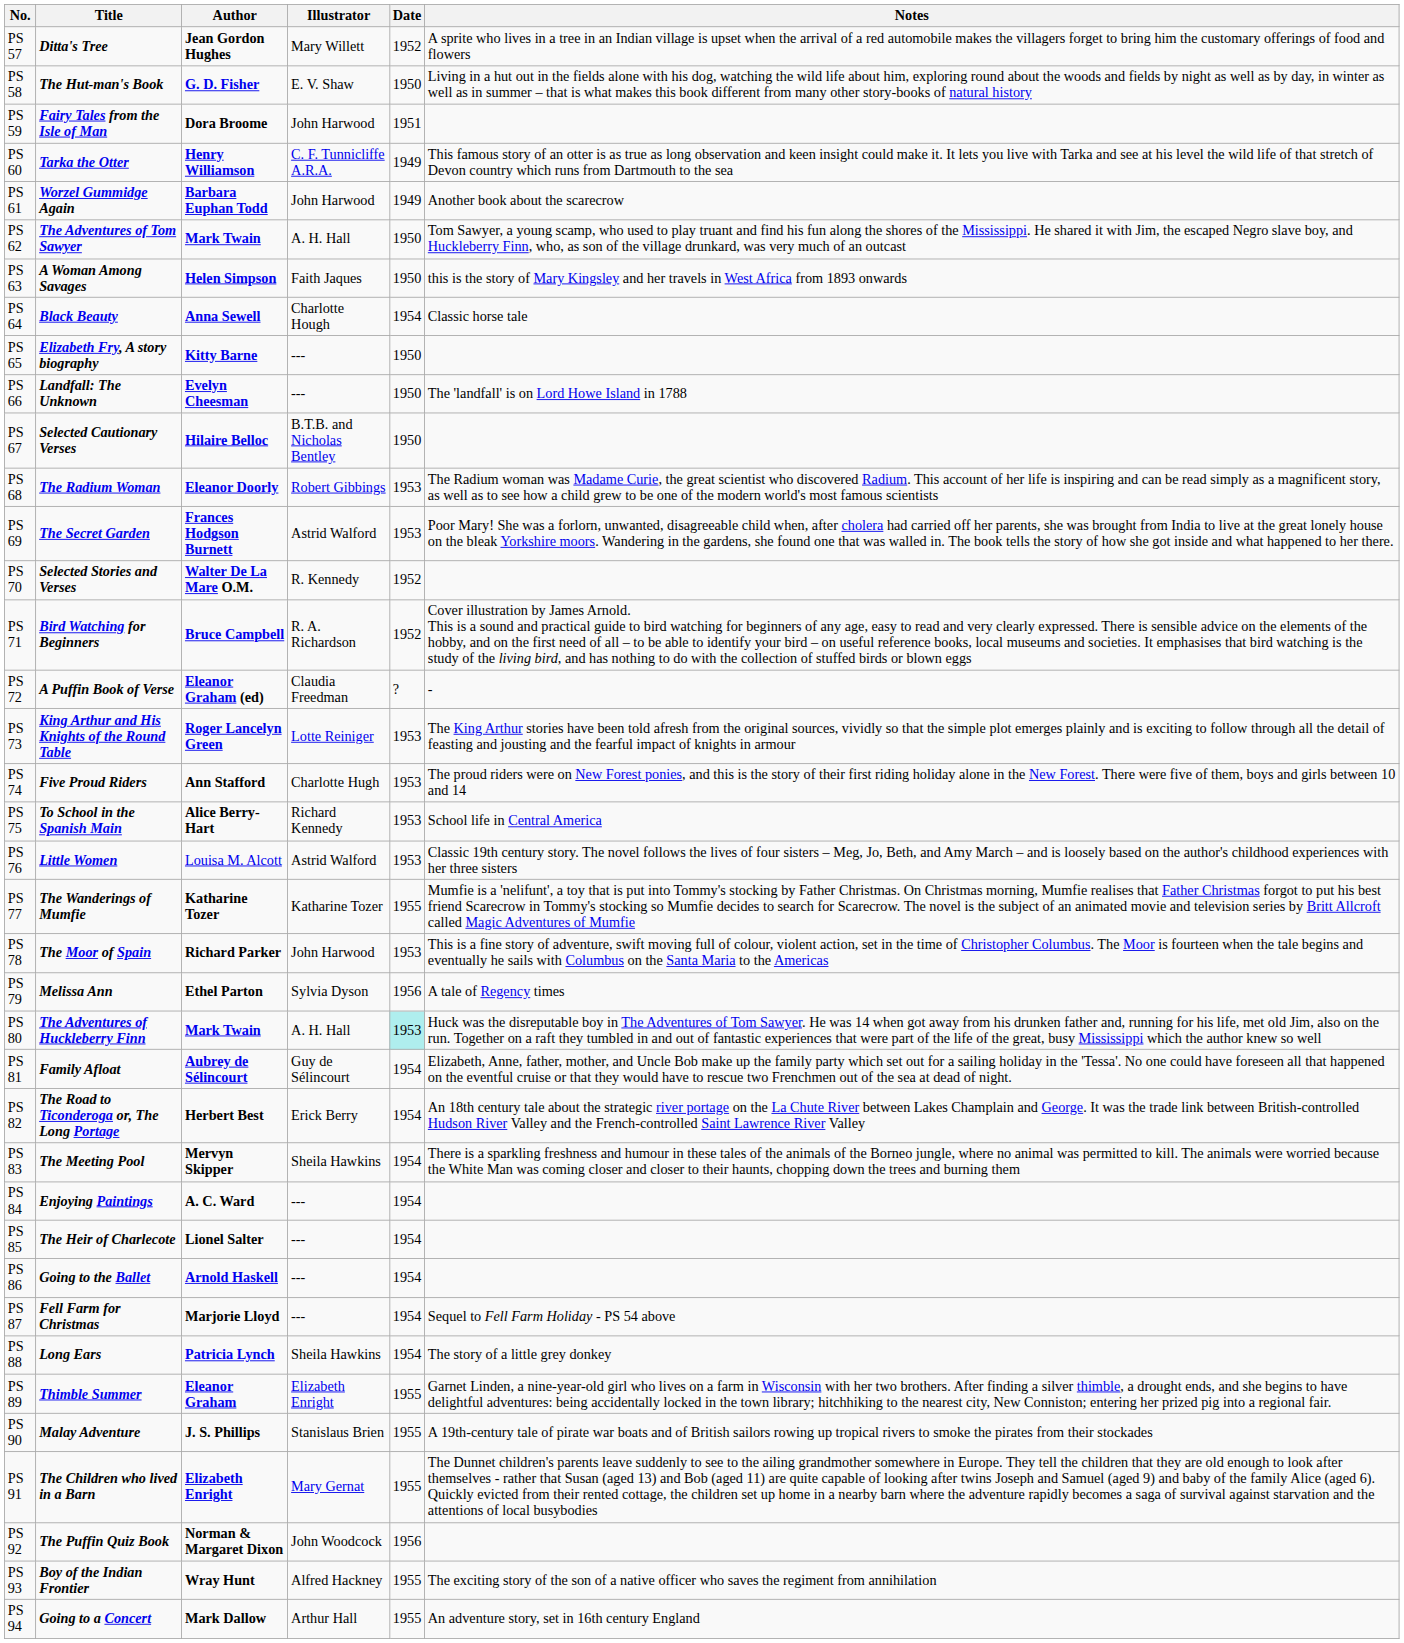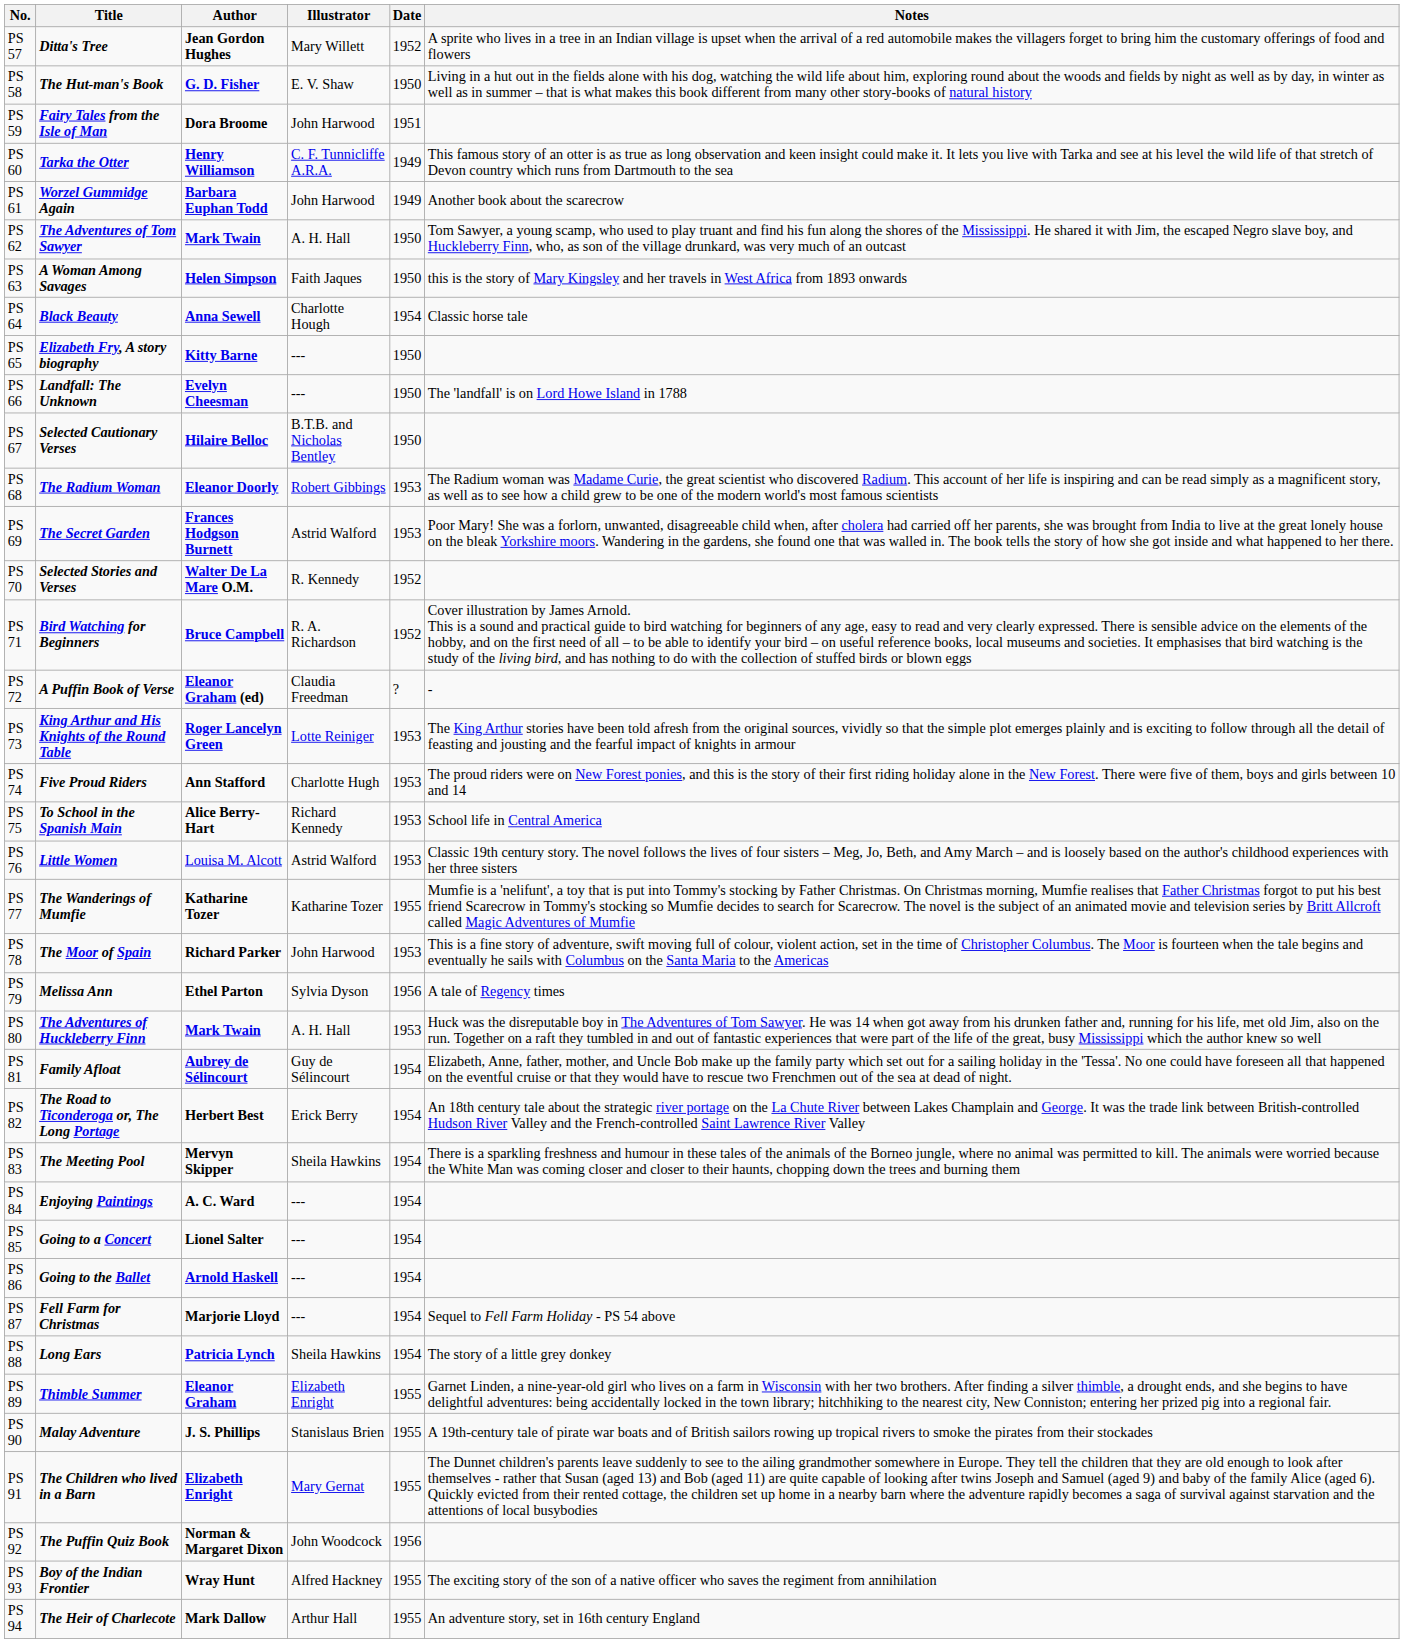PS 80 | Date: paleturquoise background -> no background
PS 85 | Title: The Heir of Charlecote -> Going to a Concert
PS 94 | Title: Going to a Concert -> The Heir of Charlecote
